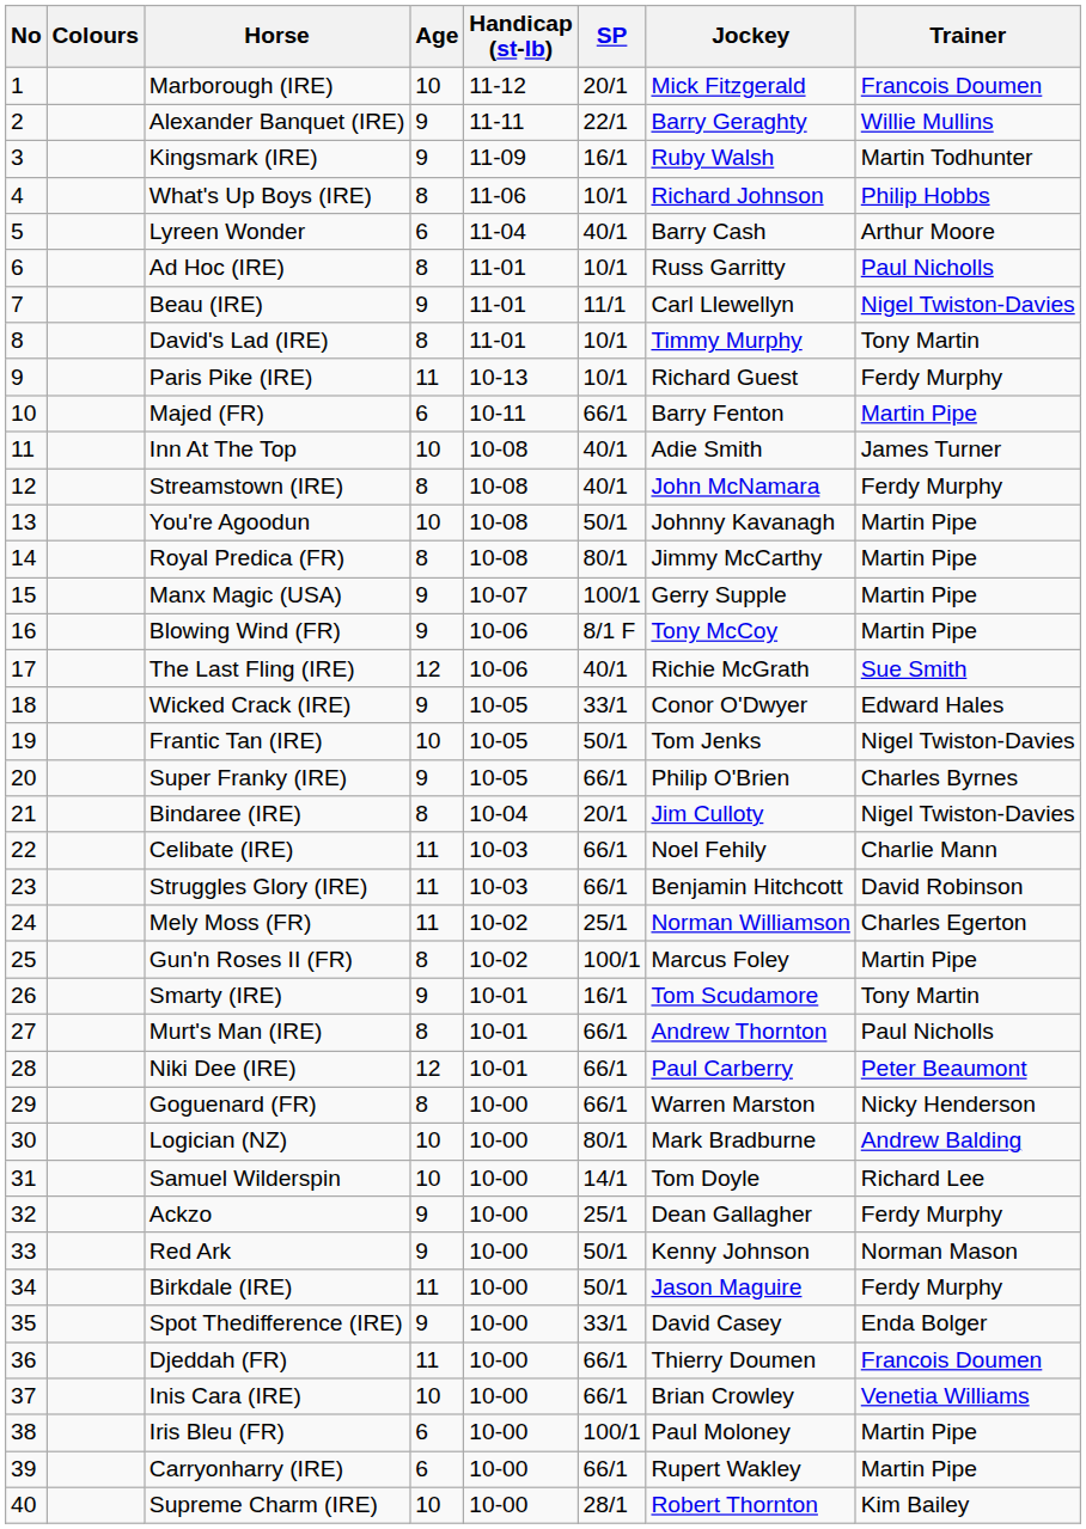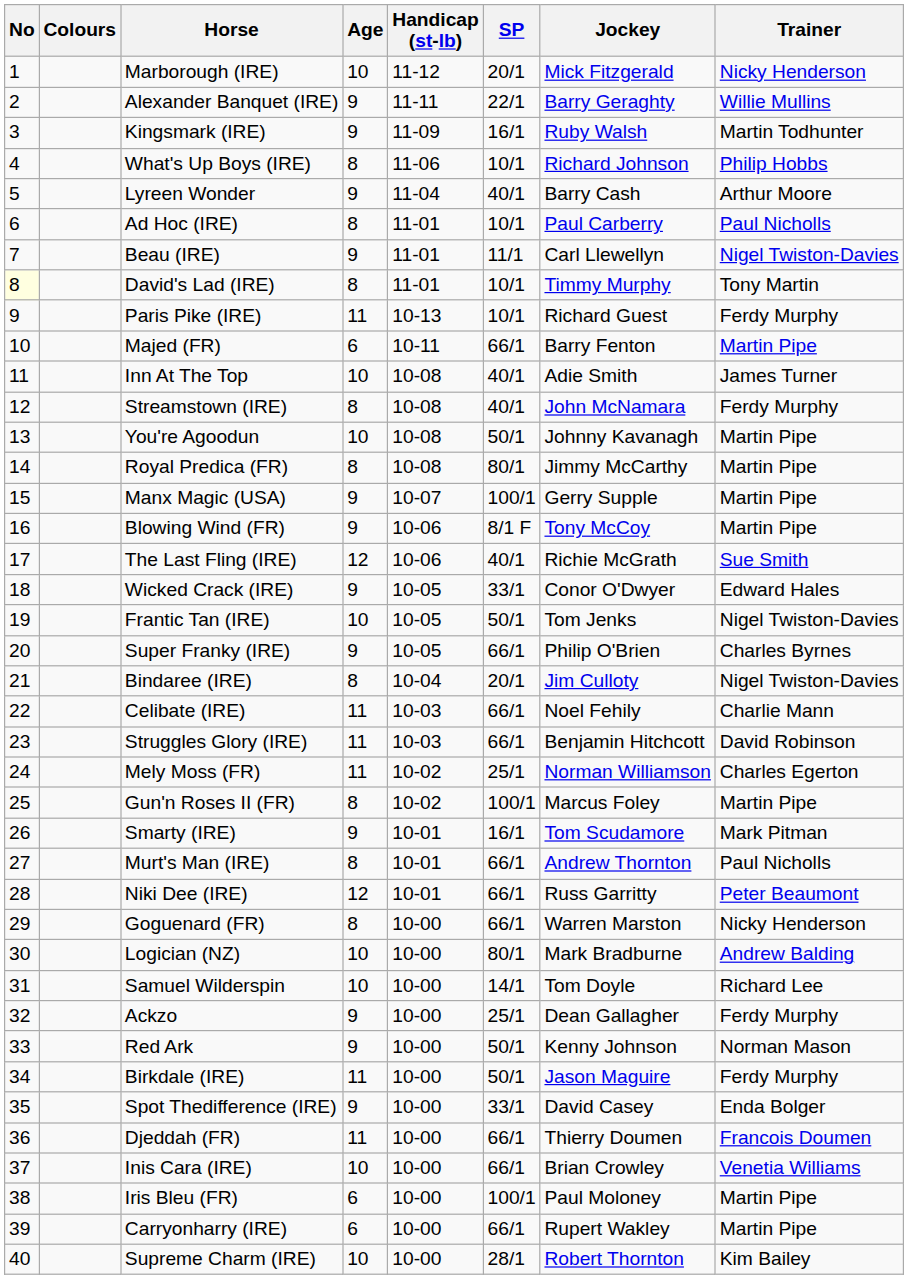Marborough (IRE) | Trainer: Francois Doumen -> Nicky Henderson
Lyreen Wonder | Age: 6 -> 9
Ad Hoc (IRE) | Jockey: Russ Garritty -> Paul Carberry
David's Lad (IRE) | No: no background -> lightyellow background
Smarty (IRE) | Trainer: Tony Martin -> Mark Pitman
Niki Dee (IRE) | Jockey: Paul Carberry -> Russ Garritty
